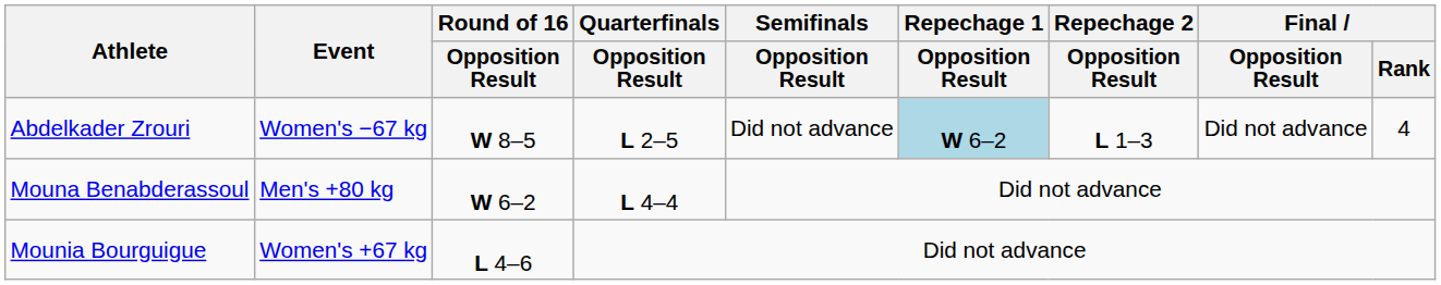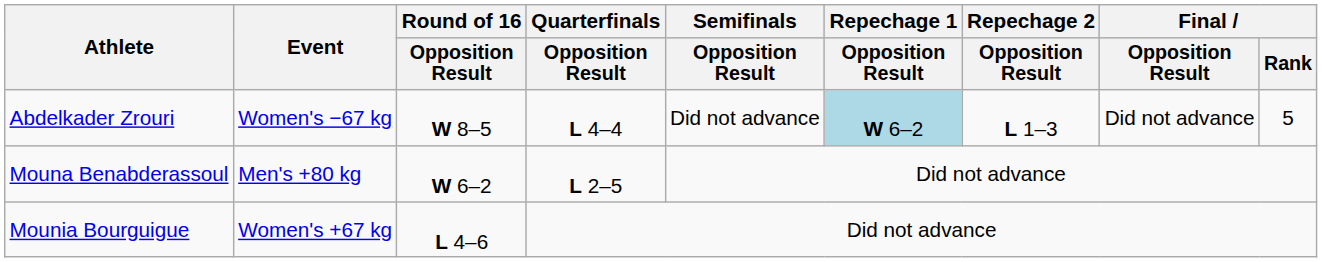Abdelkader Zrouri | Quarterfinals / Opposition Result: L 2–5 -> L 4–4
Abdelkader Zrouri | Final / Rank: 4 -> 5
Mouna Benabderassoul | Quarterfinals / Opposition Result: L 4–4 -> L 2–5
